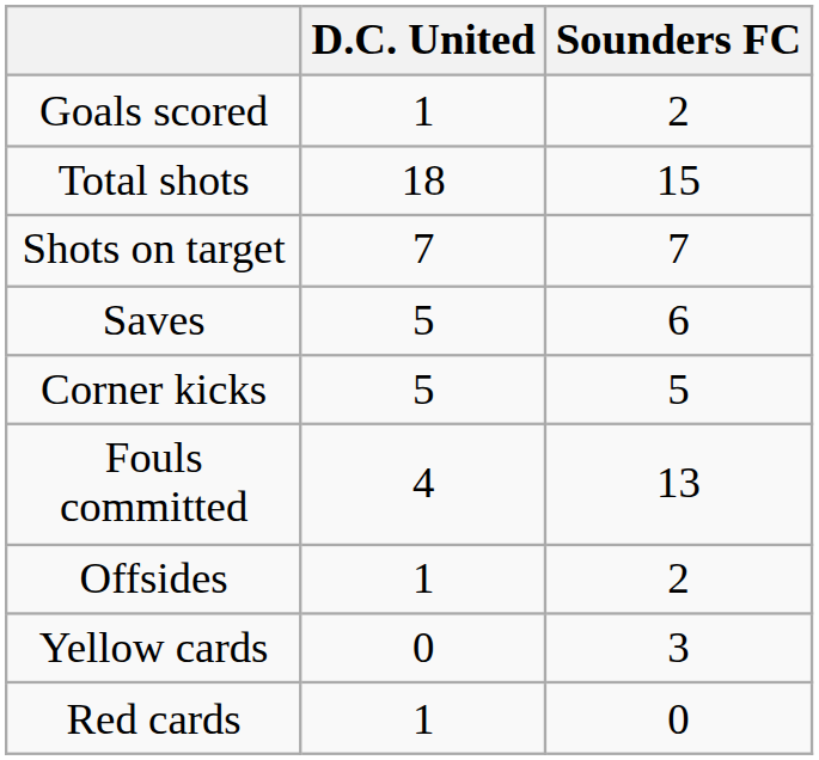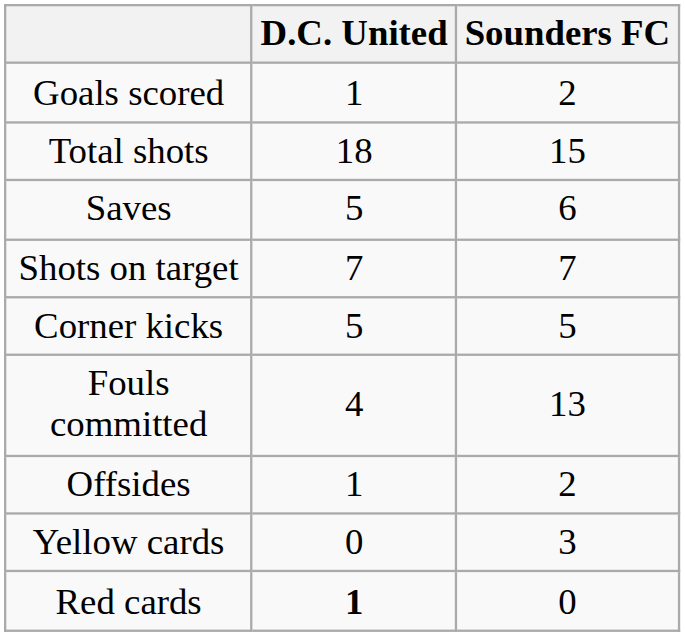rows swapped: Shots on target <-> Saves
Red cards | D.C. United: normal -> bold
